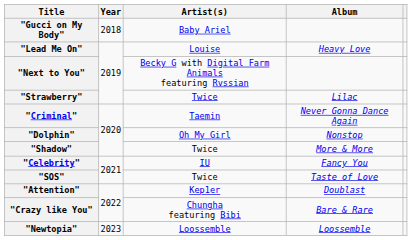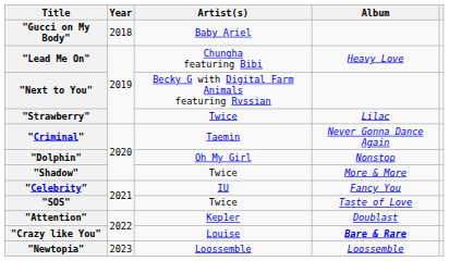"Lead Me On" | Artist(s): Louise -> Chungha featuring Bibi
"Crazy like You" | Artist(s): Chungha featuring Bibi -> Louise
"Crazy like You" | Album: normal -> bold
